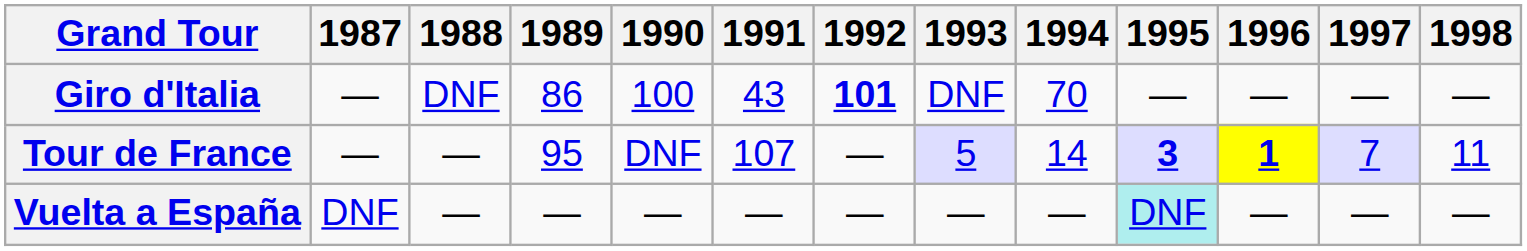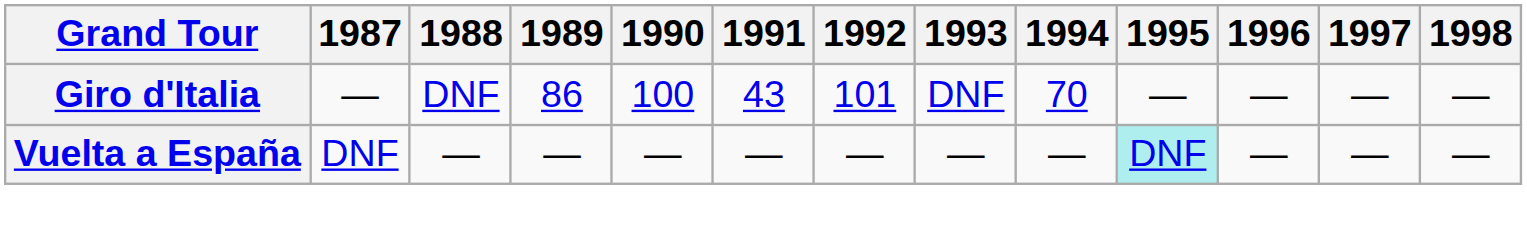Giro d'Italia | 1992: bold -> normal
- row: Tour de France | — | — | 95 | DNF | 107 | — | 5 | 14 | 3 | 1 | 7 | 11
